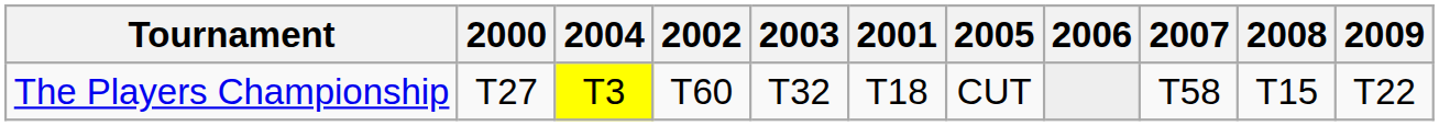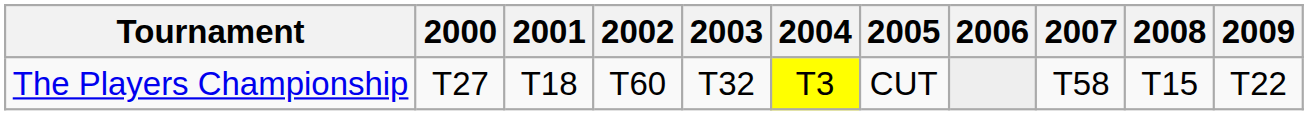columns swapped: 2001 <-> 2004
